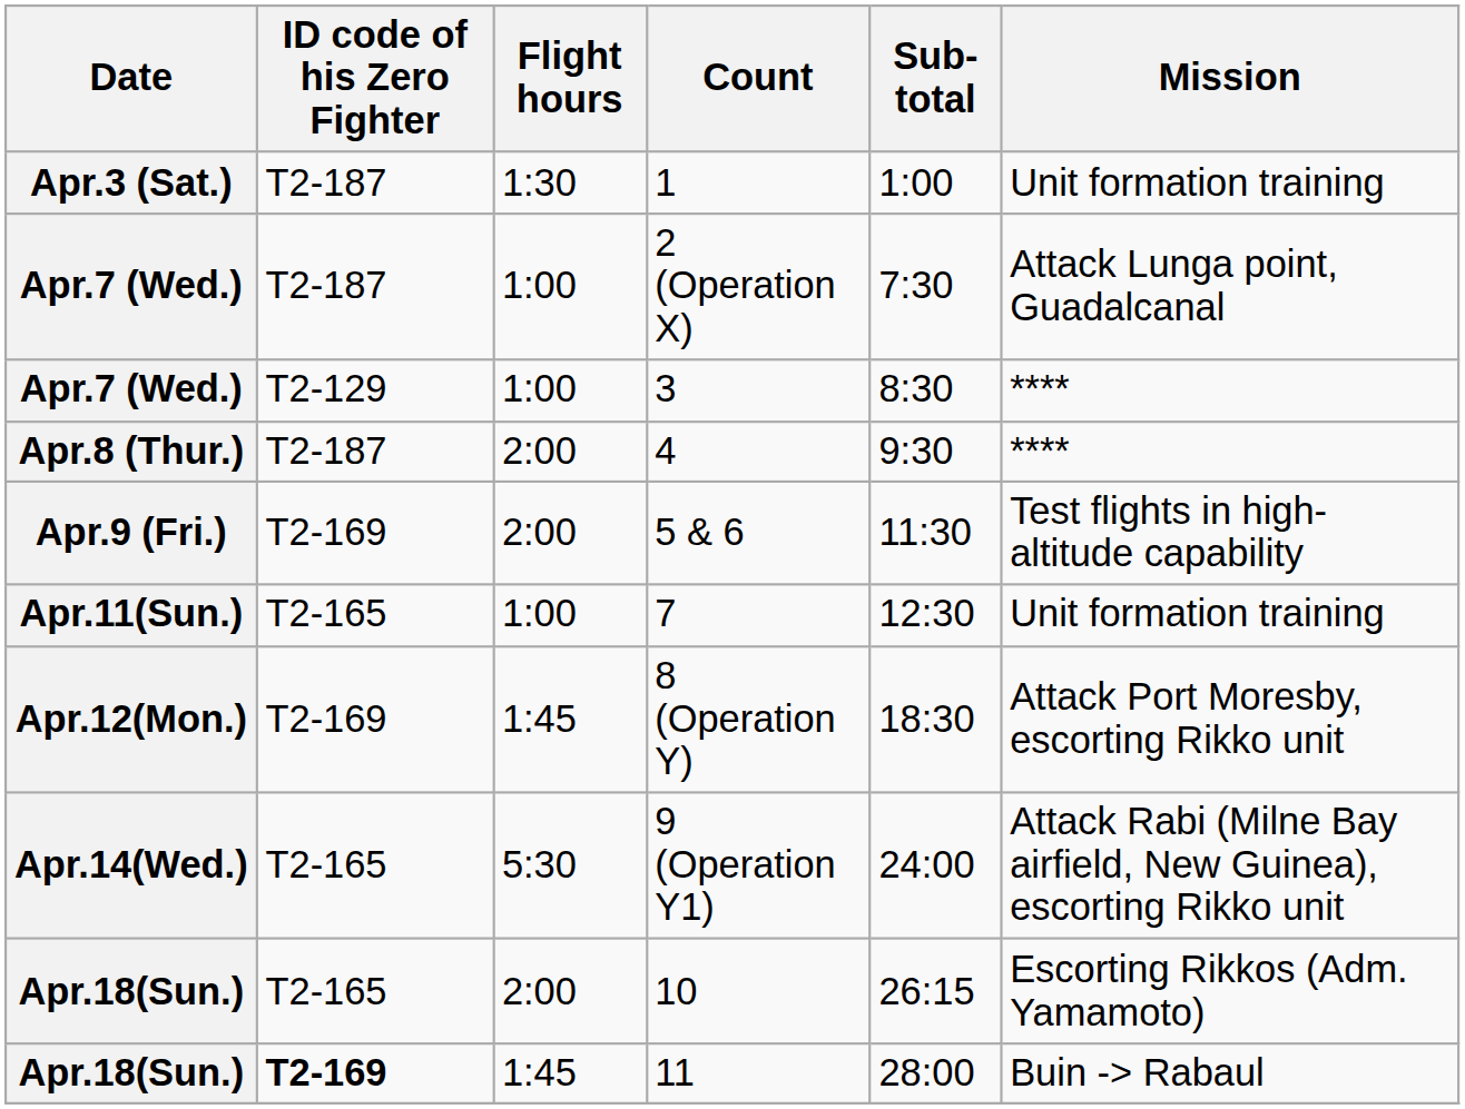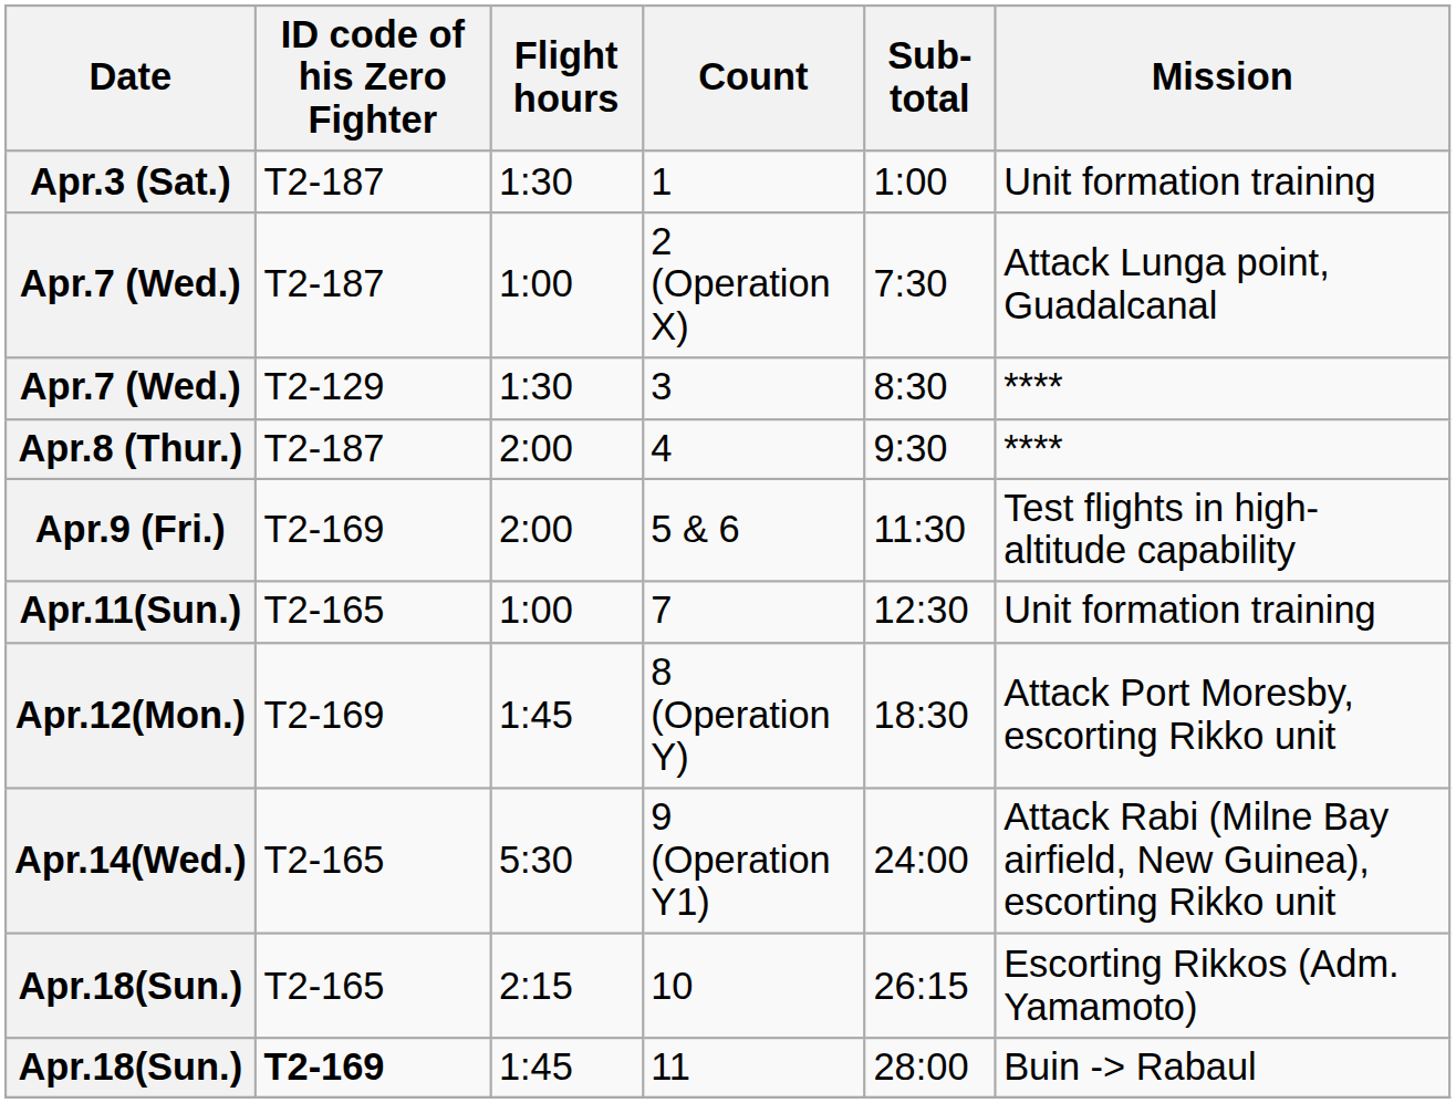3 | Flight hours: 1:00 -> 1:30
10 | Flight hours: 2:00 -> 2:15
